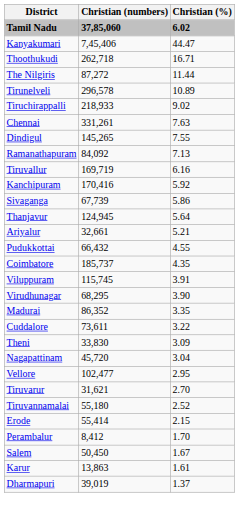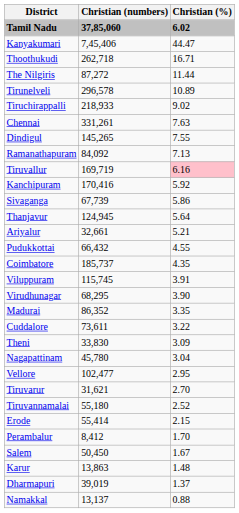Tiruvallur | Christian (%): no background -> pink background
Nagapattinam | Christian (numbers): 45,720 -> 45,780
Karur | Christian (%): 1.61 -> 1.48
+ row: Namakkal | 13,137 | 0.88
